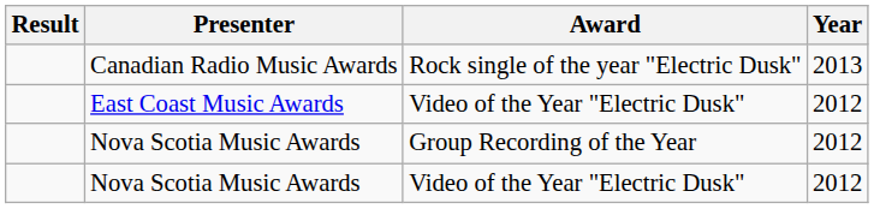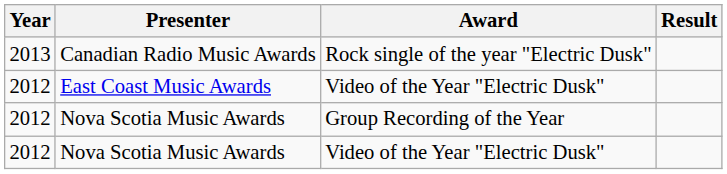columns swapped: Year <-> Result
